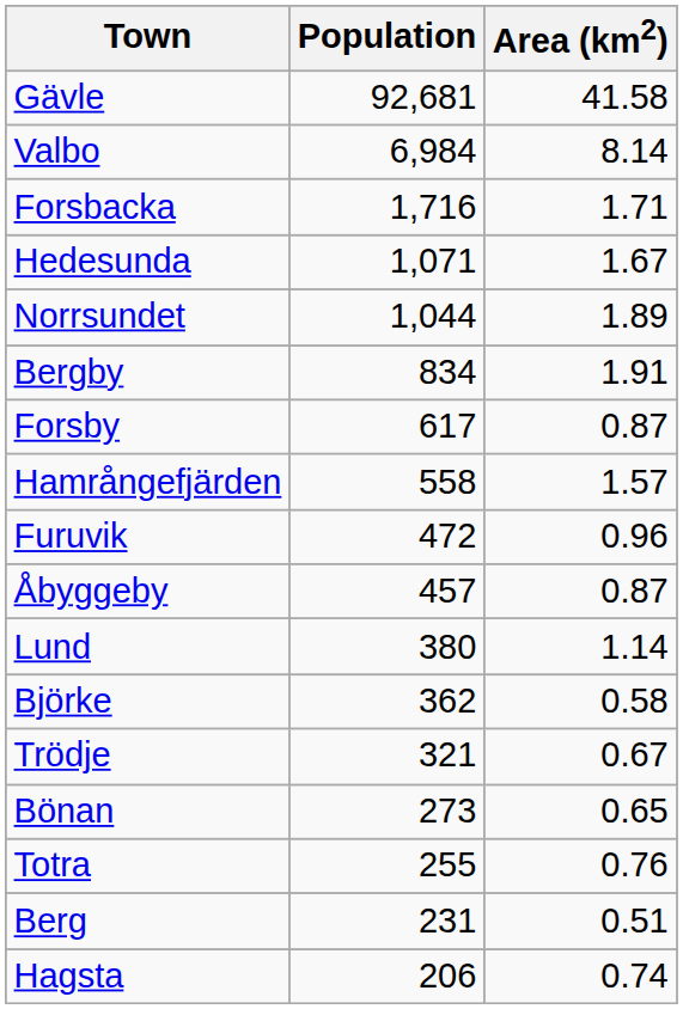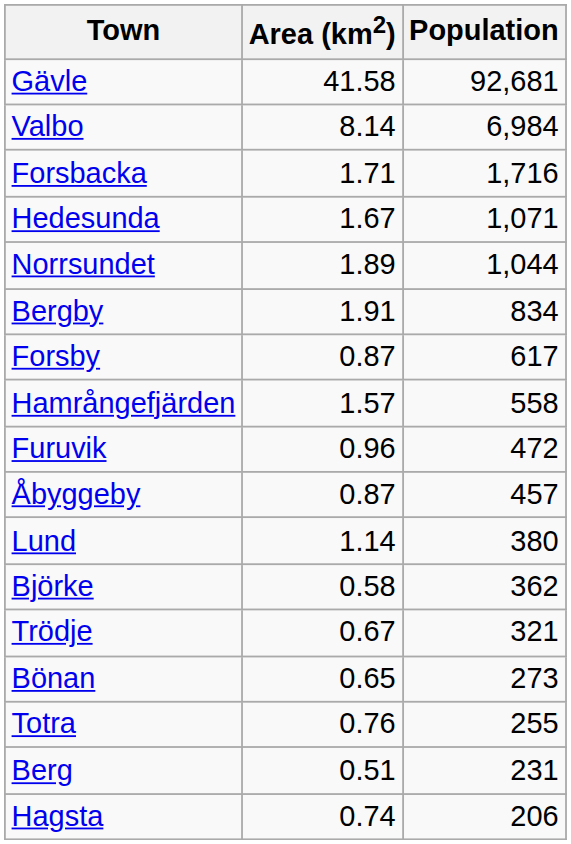columns swapped: Population <-> Area (km2)
